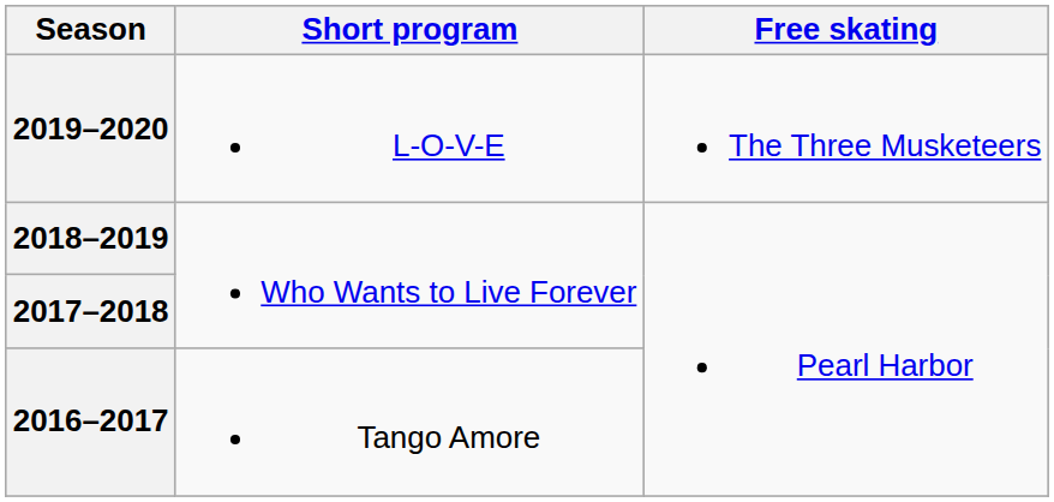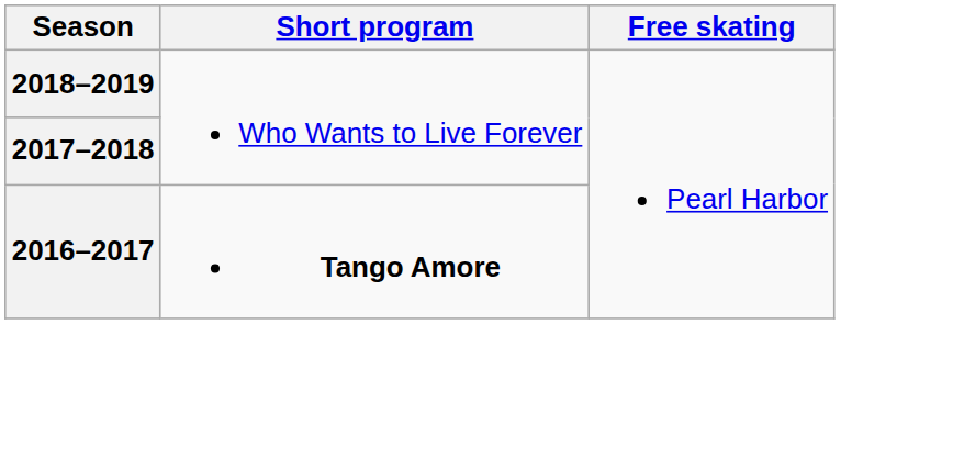- row: 2019–2020 | L-O-V-E | The Three Musketeers
2016–2017 | Short program: normal -> bold
